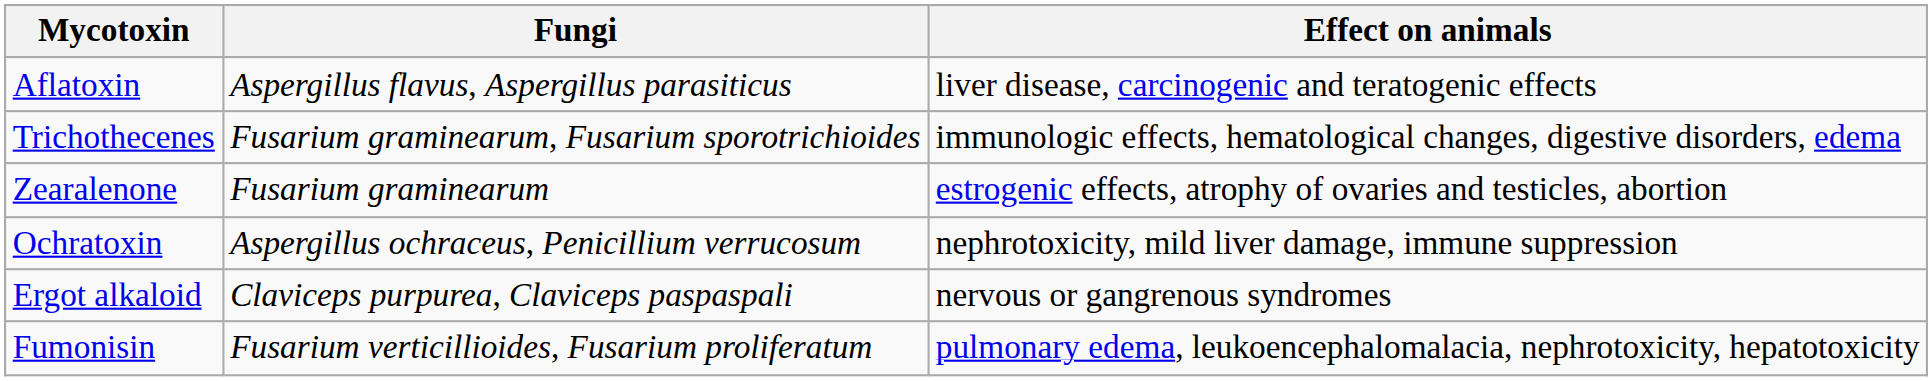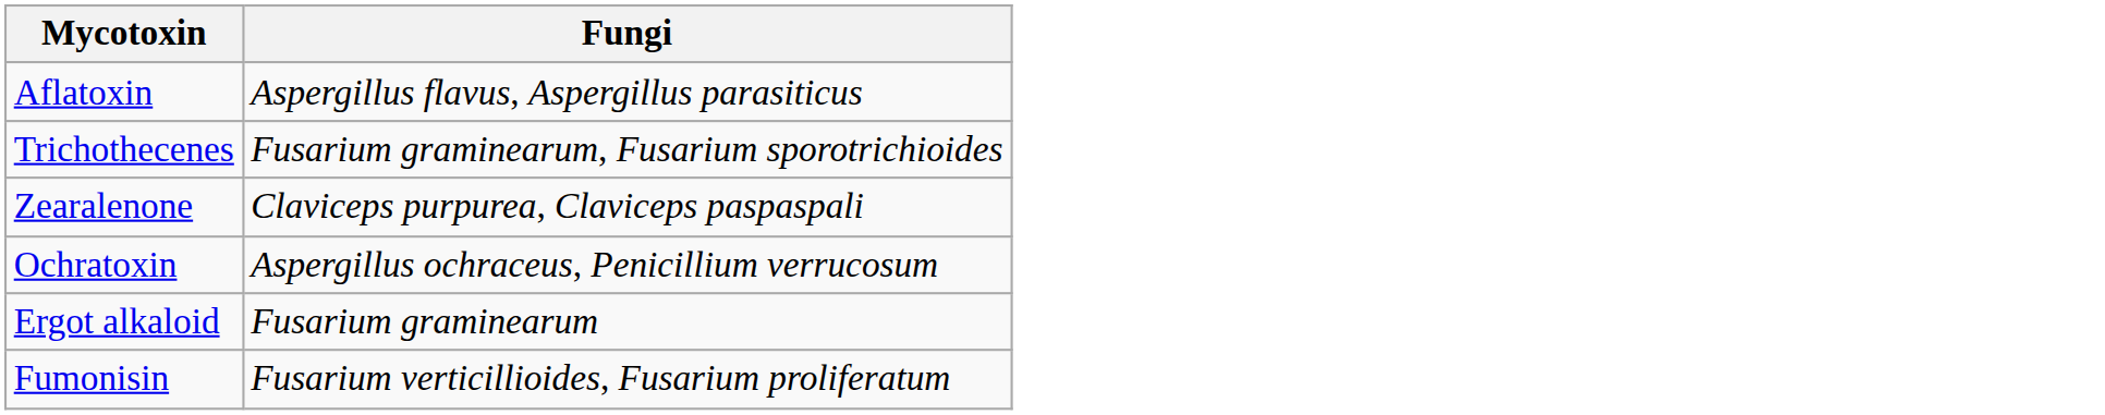- column: Effect on animals | liver disease, carcinogenic and teratogenic effects | immunologic effects, hematological changes, digestive disorders, edema | estrogenic effects, atrophy of ovaries and testicles, abortion | nephrotoxicity, mild liver damage, immune suppression | nervous or gangrenous syndromes | pulmonary edema, leukoencephalomalacia, nephrotoxicity, hepatotoxicity
Zearalenone | Fungi: Fusarium graminearum -> Claviceps purpurea, Claviceps paspaspali
Ergot alkaloid | Fungi: Claviceps purpurea, Claviceps paspaspali -> Fusarium graminearum
